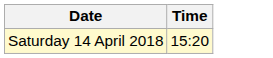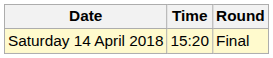+ column: Round | Final
